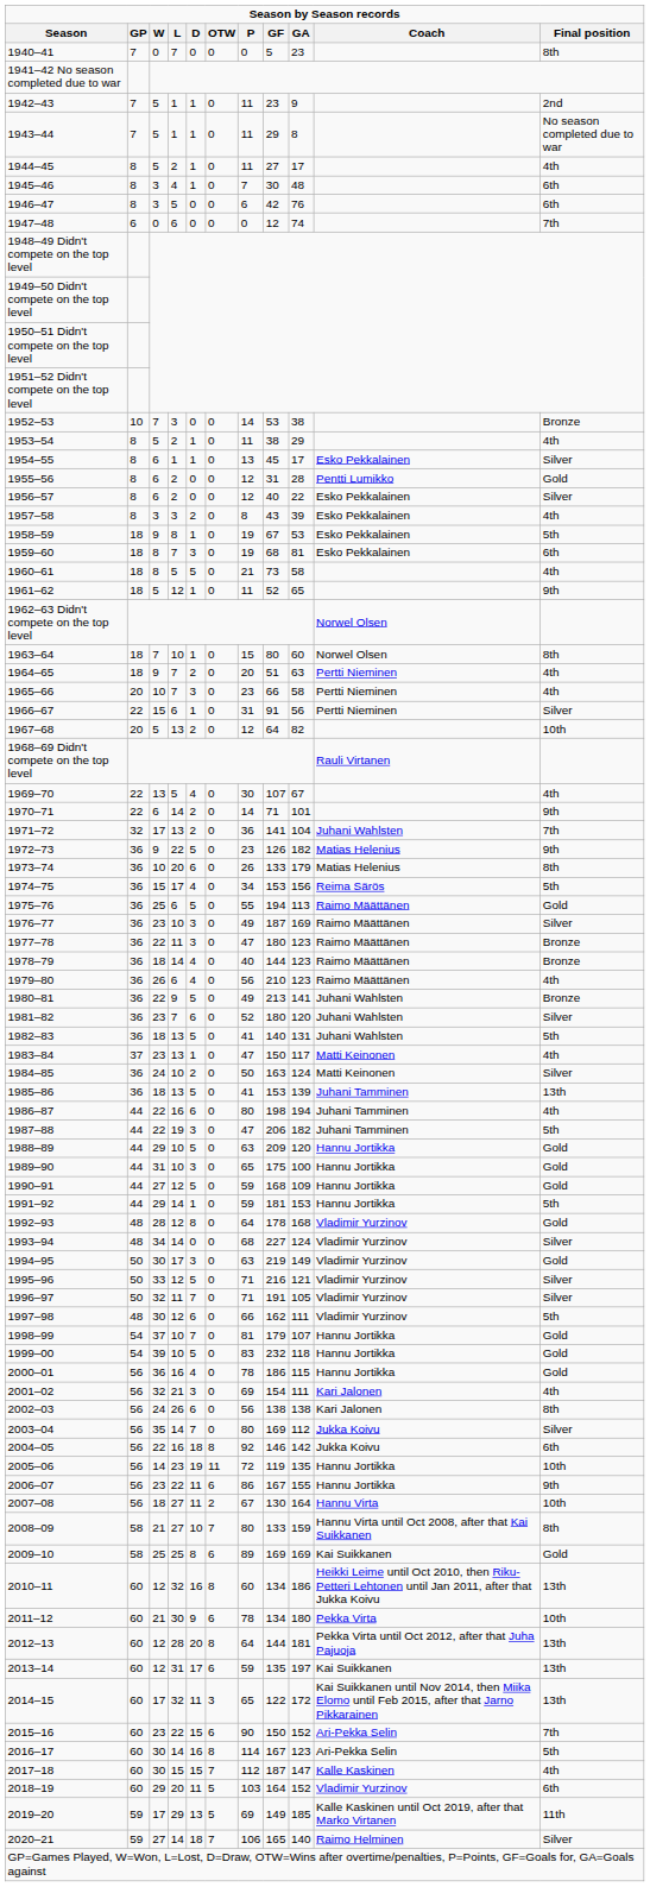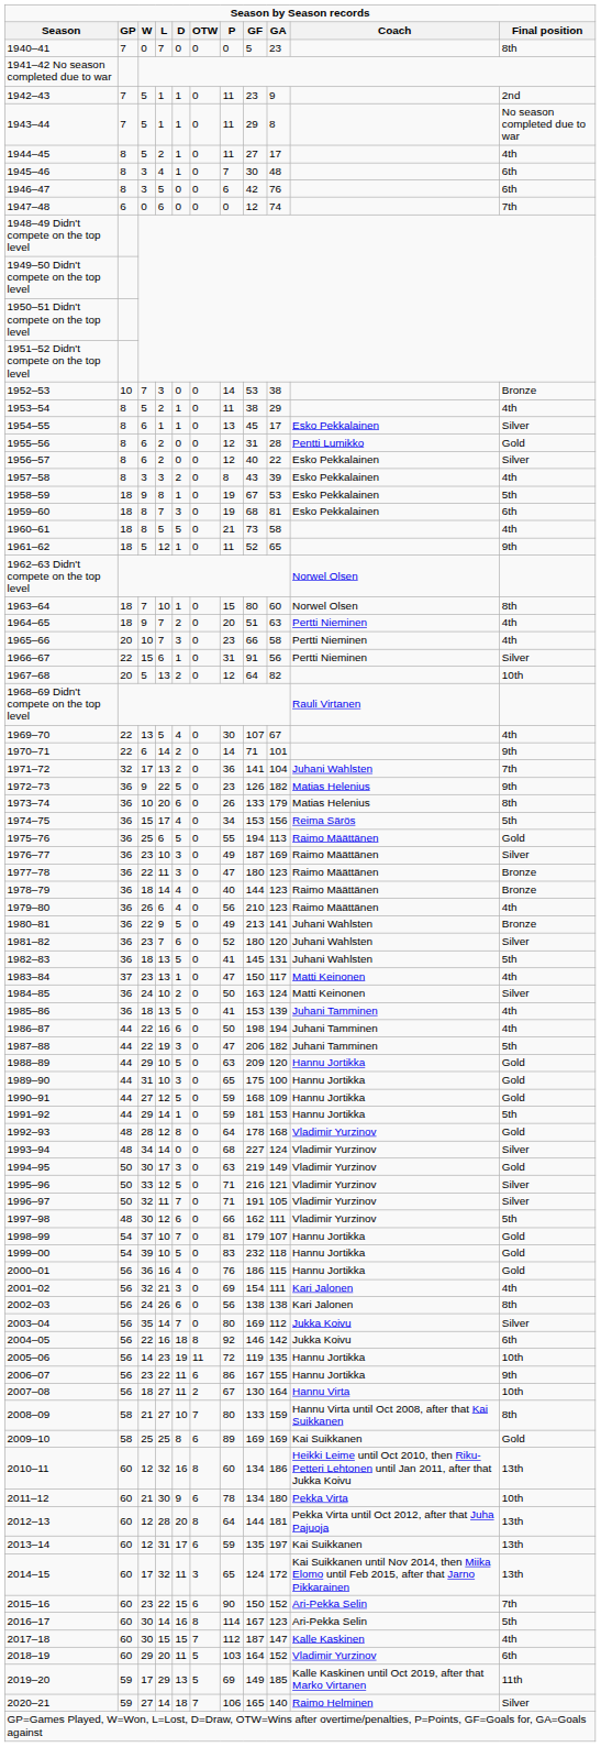1982–83 | GF: 140 -> 145
1985–86 | Final position: 13th -> 4th
1986–87 | P: 80 -> 50
2000–01 | P: 78 -> 76
2014–15 | GF: 122 -> 124
